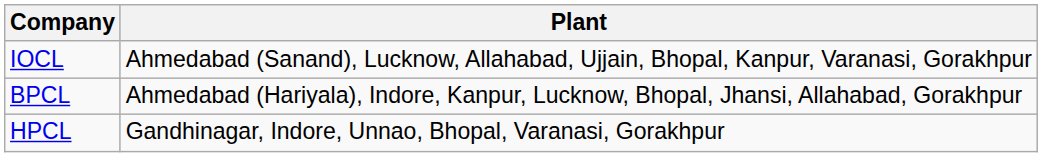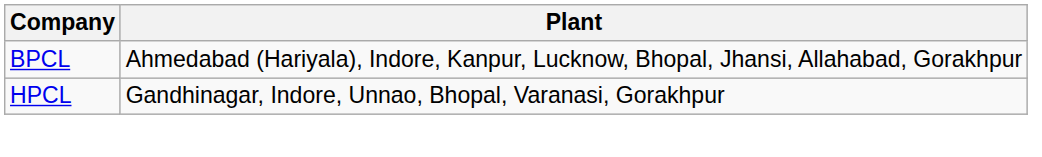- row: IOCL | Ahmedabad (Sanand), Lucknow, Allahabad, Ujjain, Bhopal, Kanpur, Varanasi, Gorakhpur
